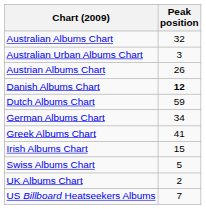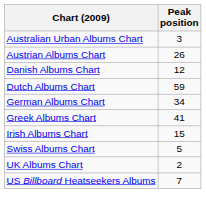- row: Australian Albums Chart | 32
Danish Albums Chart | Peak position: bold -> normal
